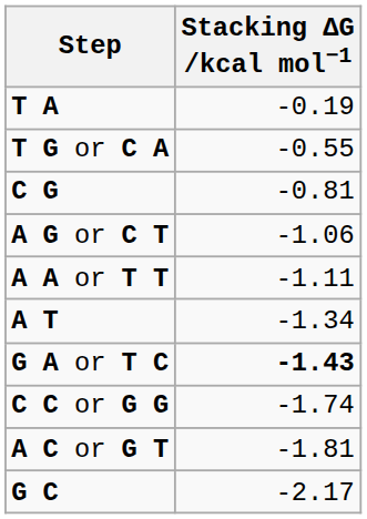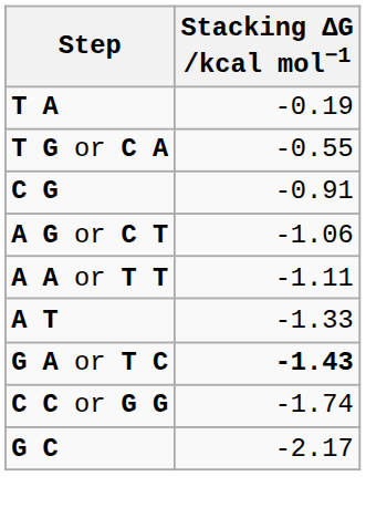C G | Stacking ΔG /kcal mol−1: -0.81 -> -0.91
A T | Stacking ΔG /kcal mol−1: -1.34 -> -1.33
- row: A C or G T | -1.81
